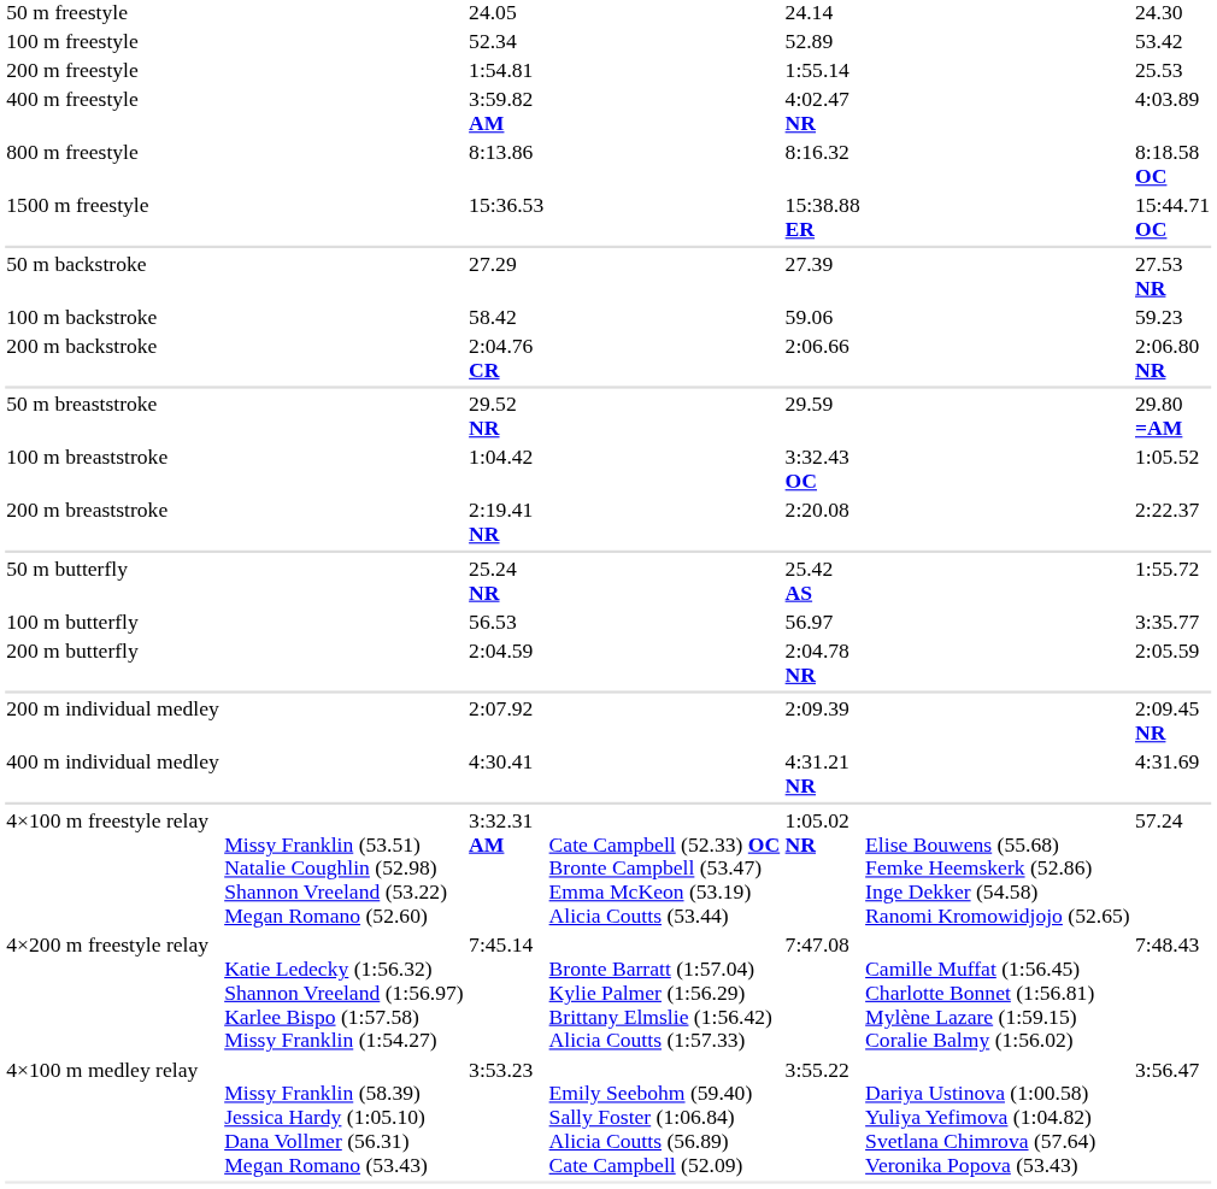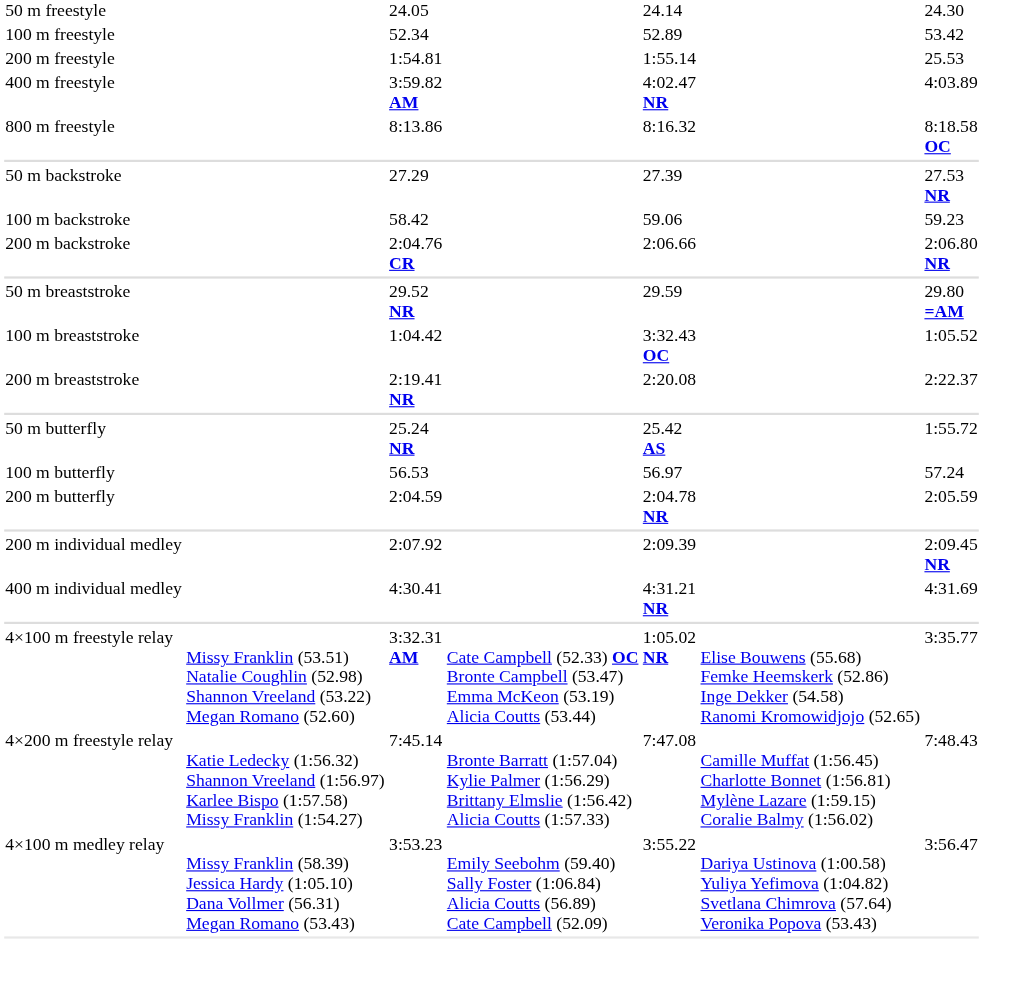- row: 1500 m freestyle | 15:36.53 | 15:38.88 ER | 15:44.71 OC
100 m butterfly | column 7: 3:35.77 -> 57.24
4×100 m freestyle relay | column 7: 57.24 -> 3:35.77
